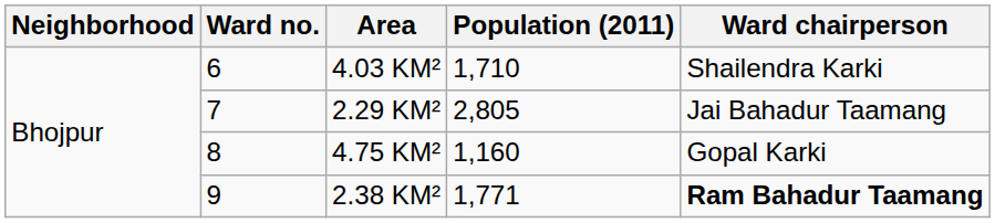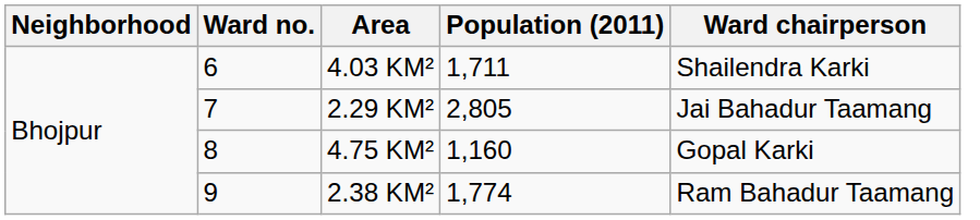4.03 KM² | Population (2011): 1,710 -> 1,711
2.38 KM² | Population (2011): 1,771 -> 1,774
2.38 KM² | Ward chairperson: bold -> normal
